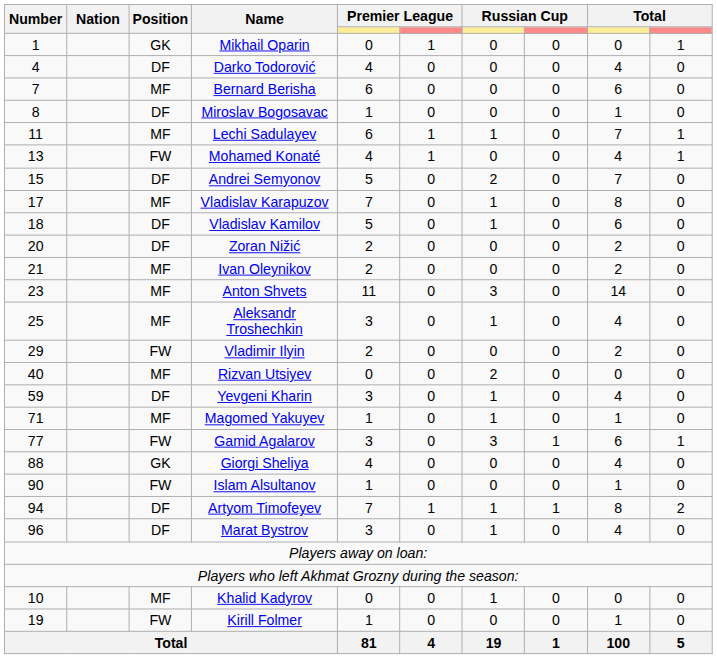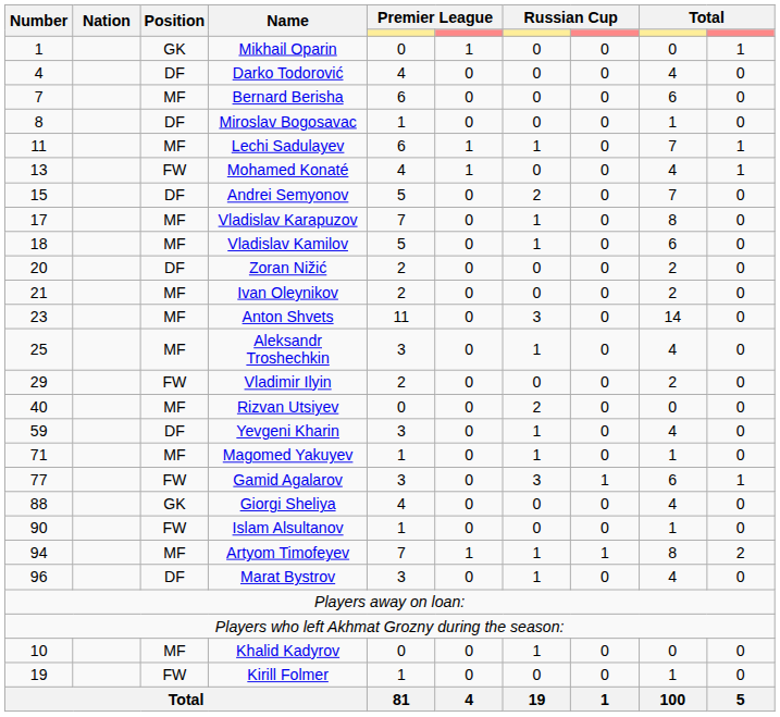Vladislav Kamilov | Position: DF -> MF
Artyom Timofeyev | Position: DF -> MF
